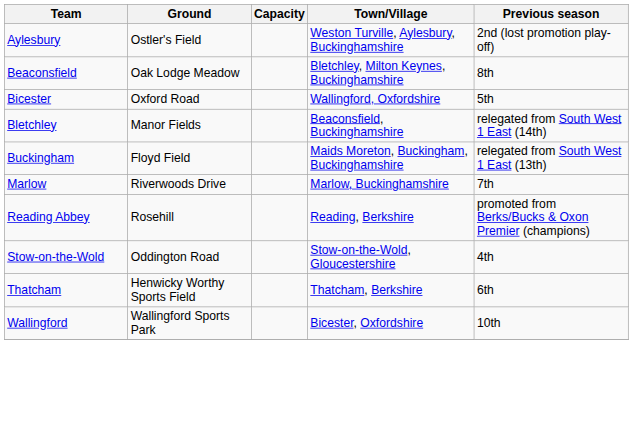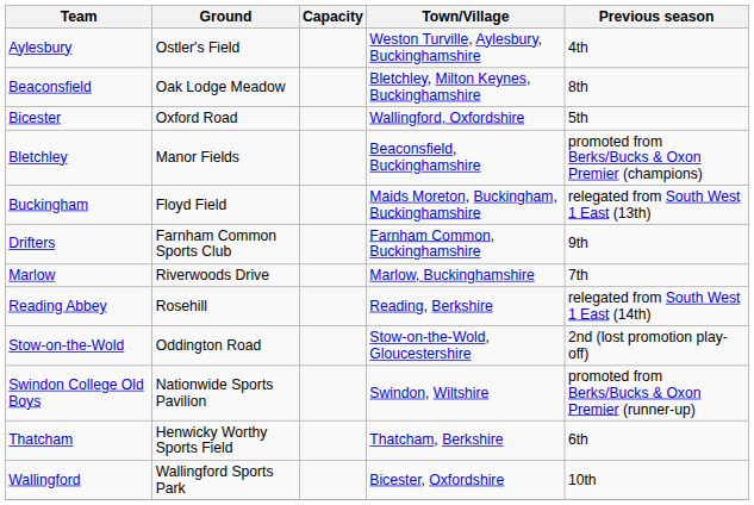Aylesbury | Previous season: 2nd (lost promotion play-off) -> 4th
Bletchley | Previous season: relegated from South West 1 East (14th) -> promoted from Berks/Bucks & Oxon Premier (champions)
+ row: Drifters | Farnham Common Sports Club | Farnham Common, Buckinghamshire | 9th
Reading Abbey | Previous season: promoted from Berks/Bucks & Oxon Premier (champions) -> relegated from South West 1 East (14th)
Stow-on-the-Wold | Previous season: 4th -> 2nd (lost promotion play-off)
+ row: Swindon College Old Boys | Nationwide Sports Pavilion | Swindon, Wiltshire | promoted from Berks/Bucks & Oxon Premier (runner-up)
